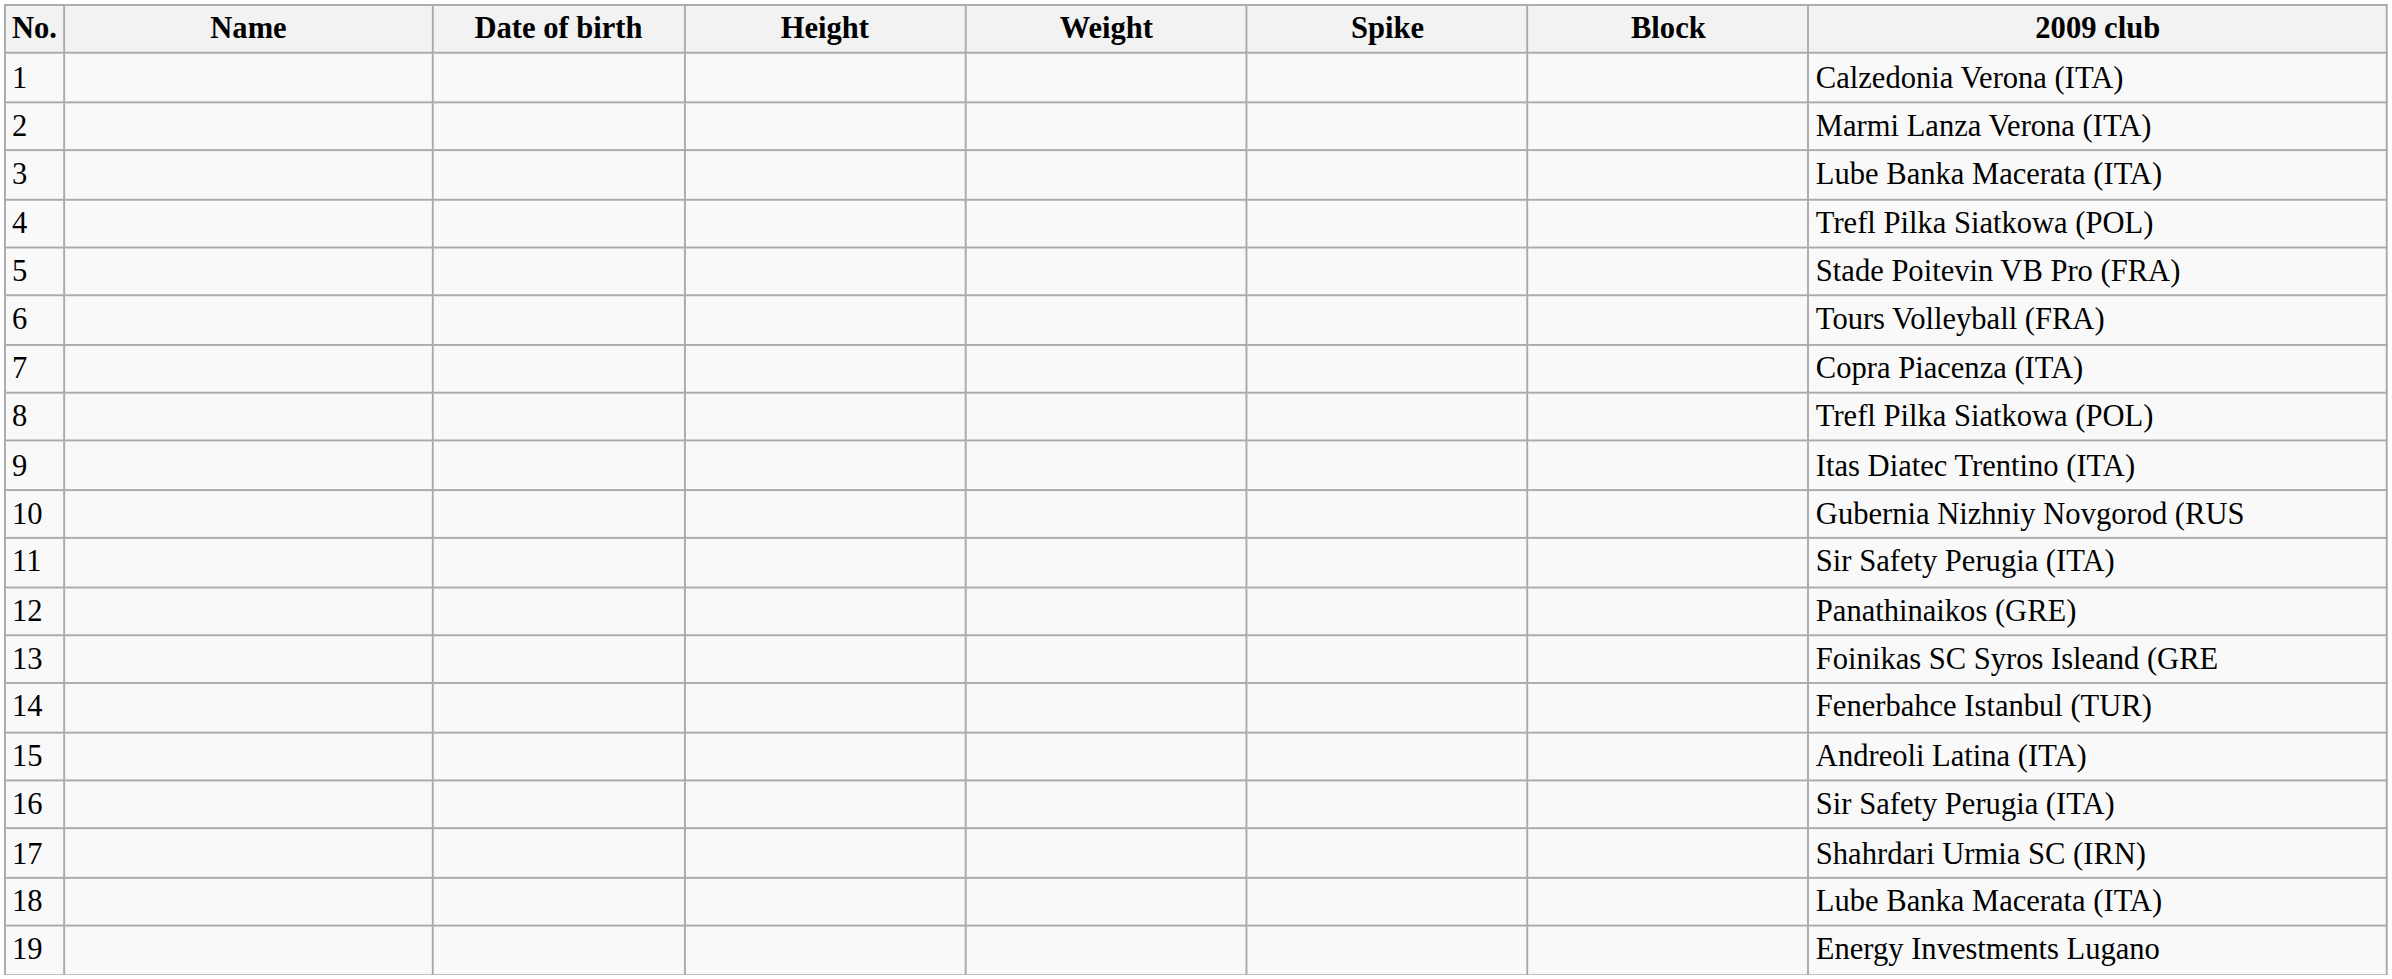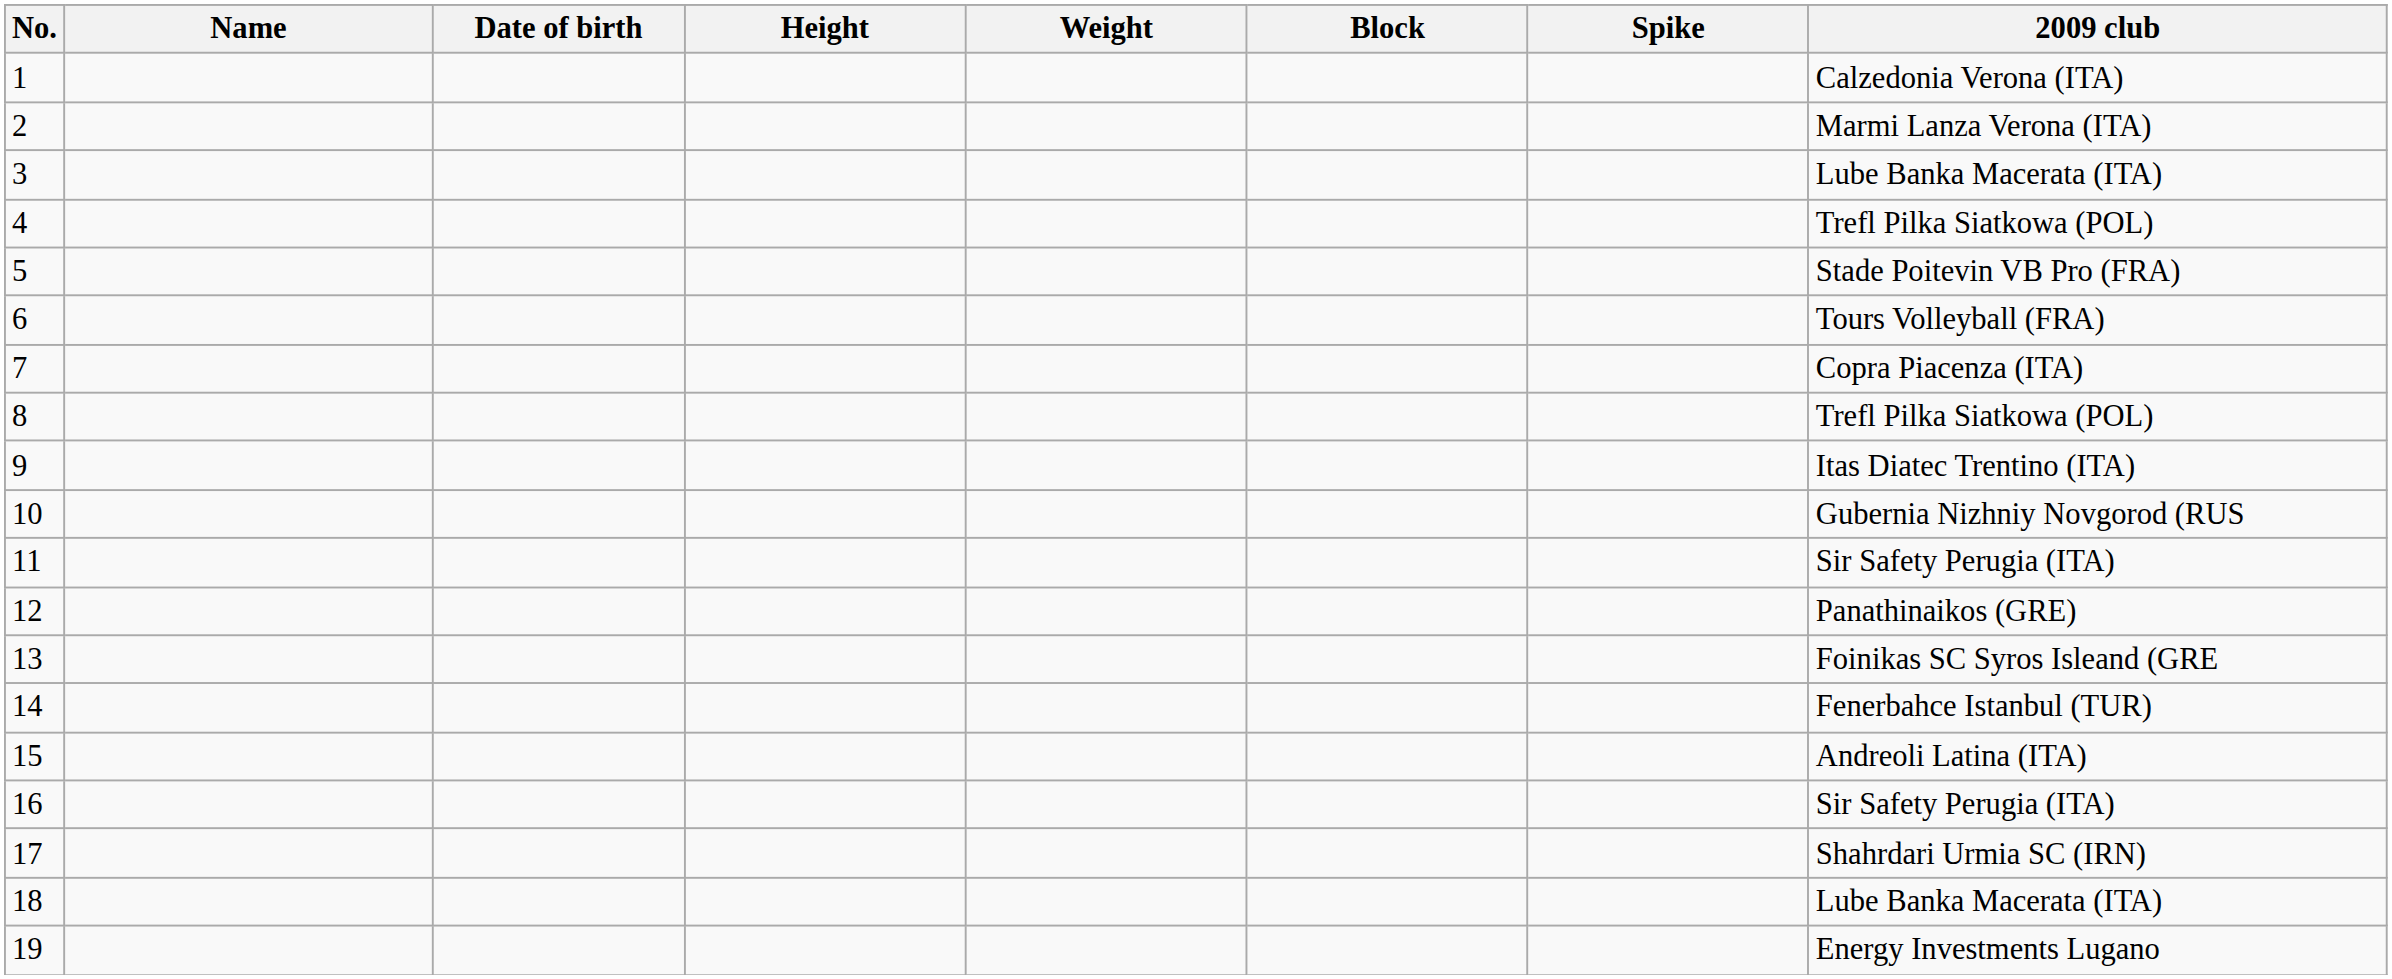columns swapped: Spike <-> Block
